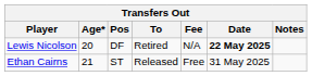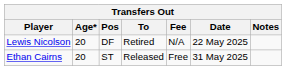Lewis Nicolson | Date: bold -> normal
Ethan Cairns | Age*: 21 -> 20
